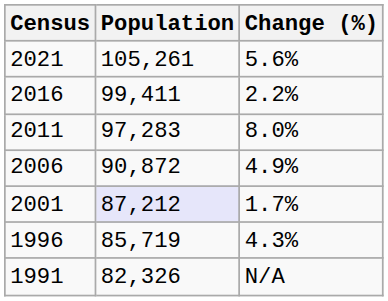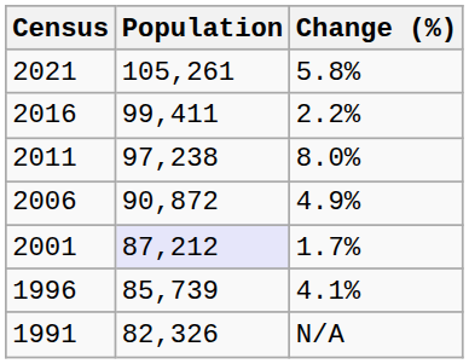2021 | Change (%): 5.6% -> 5.8%
2011 | Population: 97,283 -> 97,238
1996 | Population: 85,719 -> 85,739
1996 | Change (%): 4.3% -> 4.1%
